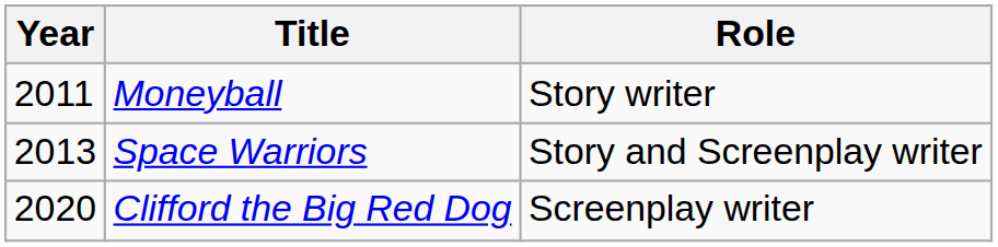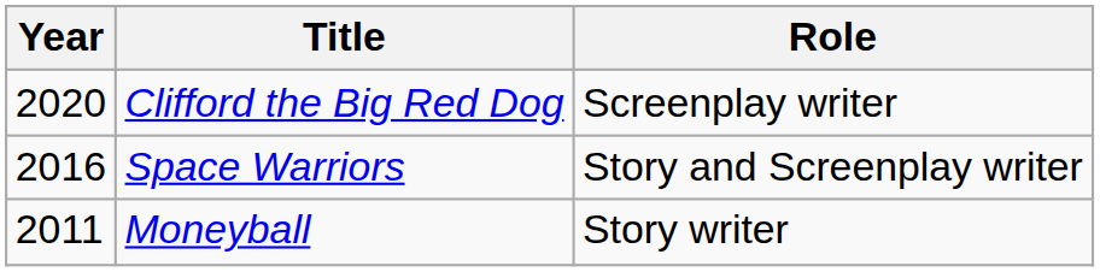rows swapped: Moneyball <-> Clifford the Big Red Dog
Space Warriors | Year: 2013 -> 2016
